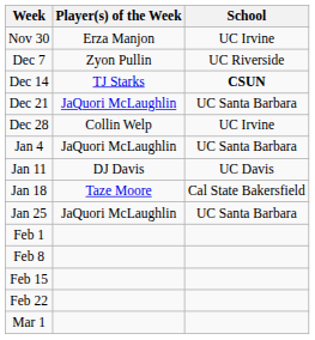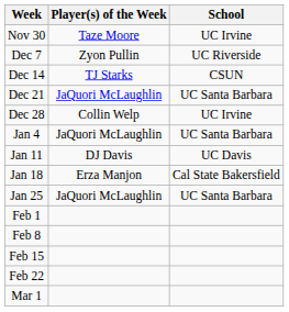Nov 30 | Player(s) of the Week: Erza Manjon -> Taze Moore
Dec 14 | School: bold -> normal
Jan 18 | Player(s) of the Week: Taze Moore -> Erza Manjon
